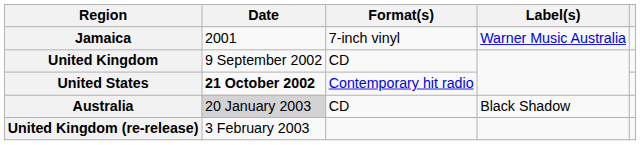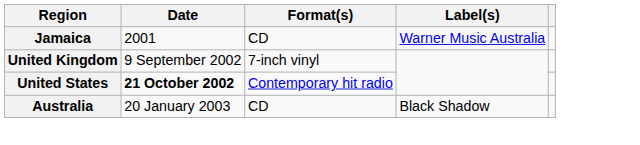Jamaica | Format(s): 7-inch vinyl -> CD
United Kingdom | Format(s): CD -> 7-inch vinyl
Australia | Date: lightgrey background -> no background
- row: United Kingdom (re-release) | 3 February 2003
